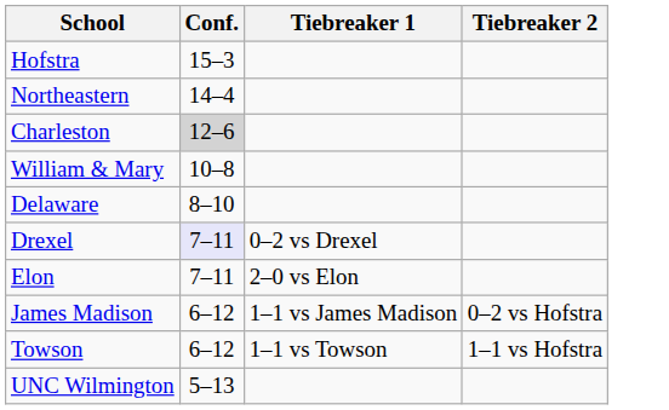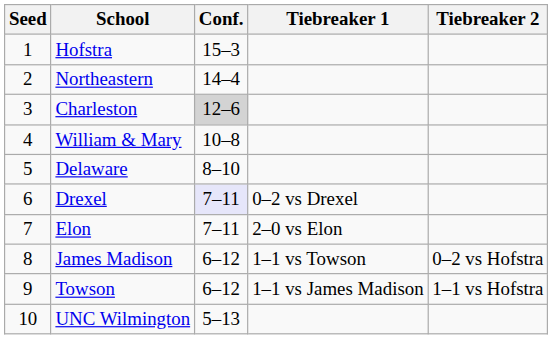+ column: Seed | 1 | 2 | 3 | 4 | 5 | 6 | 7 | 8 | 9 | 10
James Madison | Tiebreaker 1: 1–1 vs James Madison -> 1–1 vs Towson
Towson | Tiebreaker 1: 1–1 vs Towson -> 1–1 vs James Madison
